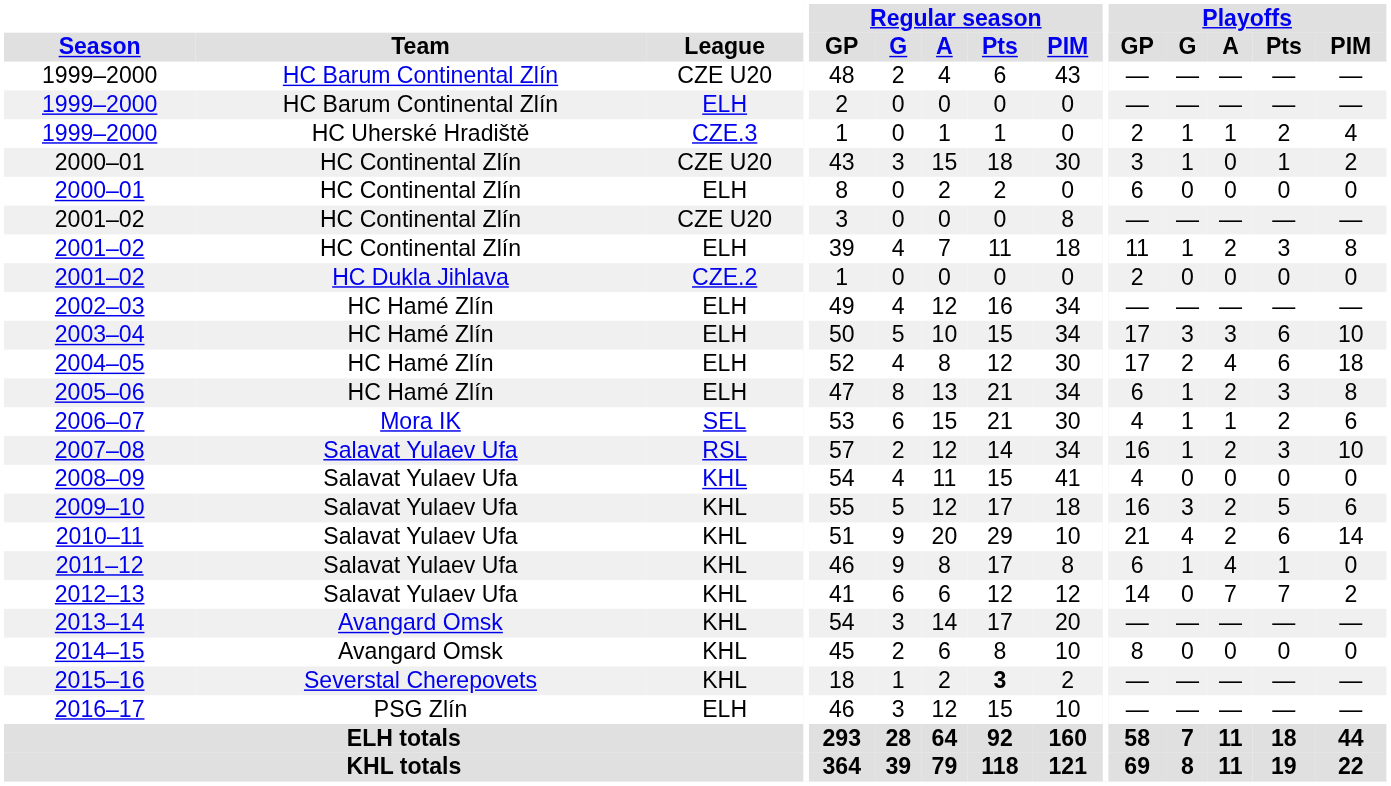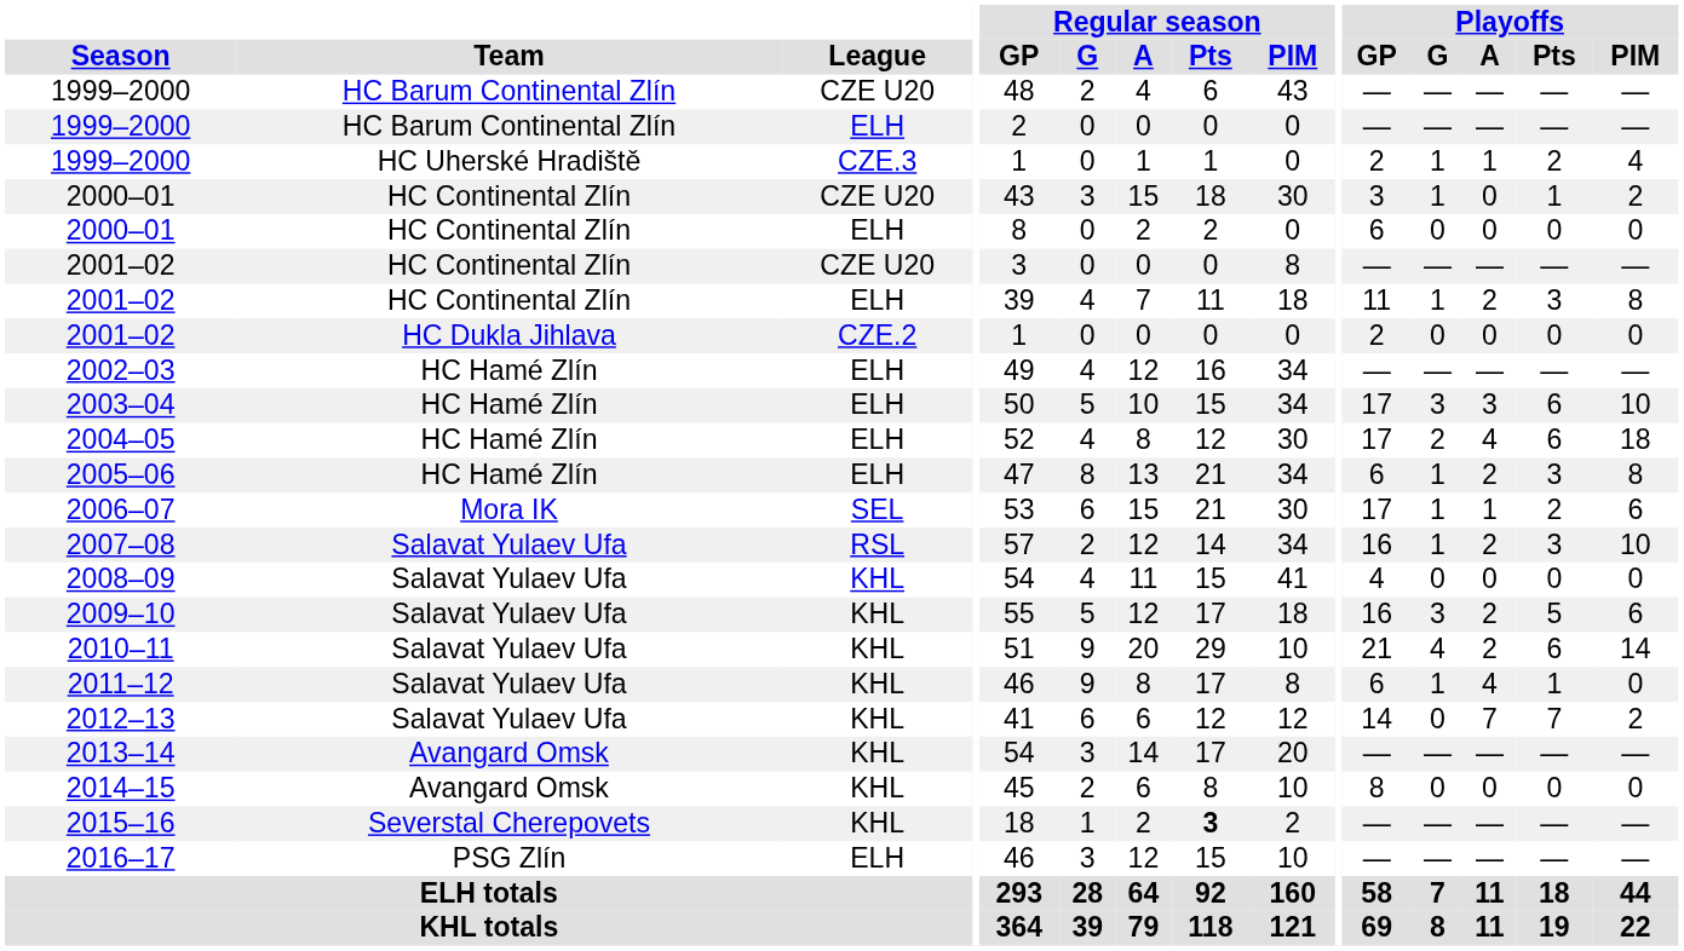2006–07 | Playoffs / GP: 4 -> 17
